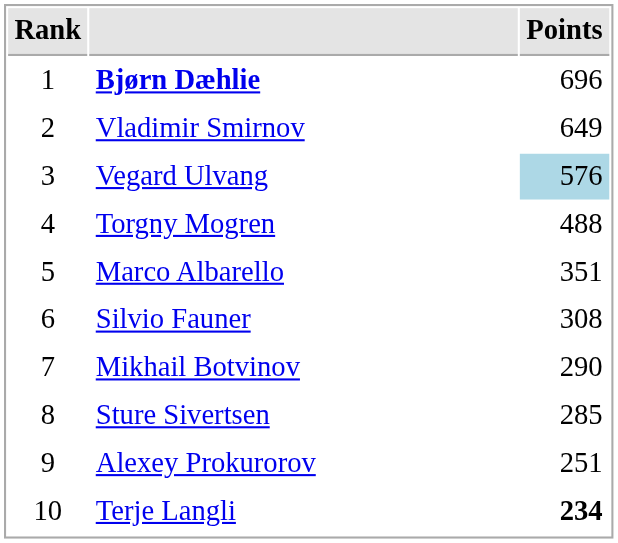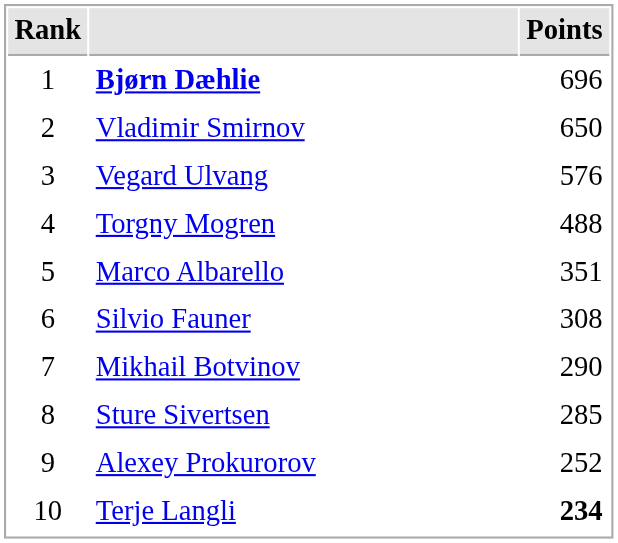Vladimir Smirnov | Points: 649 -> 650
Vegard Ulvang | Points: lightblue background -> no background
Alexey Prokurorov | Points: 251 -> 252
